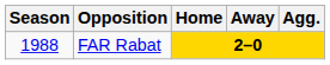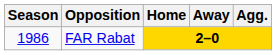FAR Rabat | Season: 1988 -> 1986
